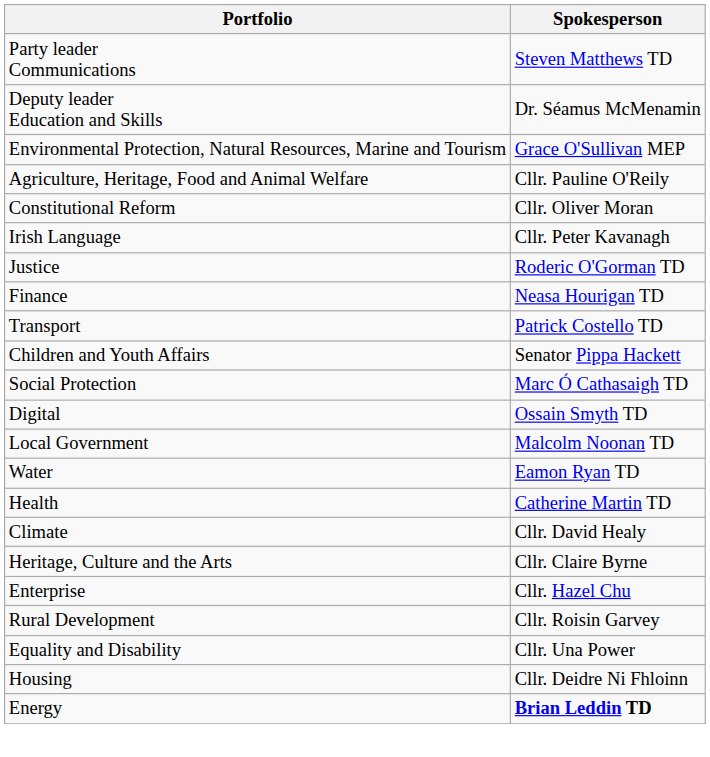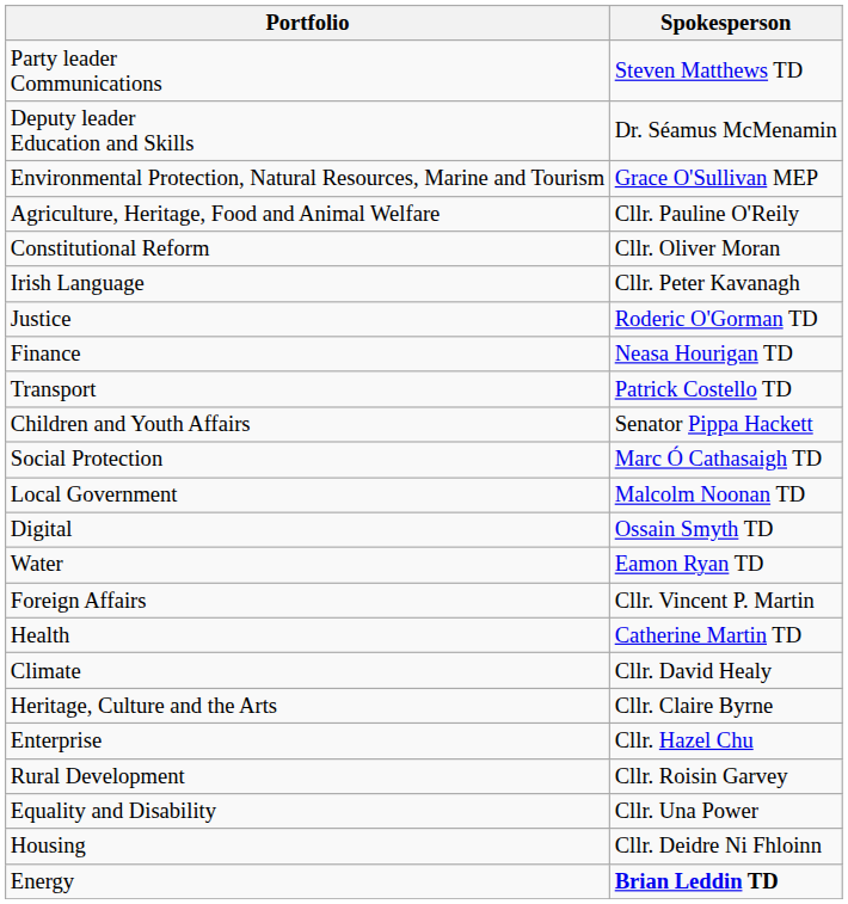rows swapped: Digital <-> Local Government
+ row: Foreign Affairs | Cllr. Vincent P. Martin
